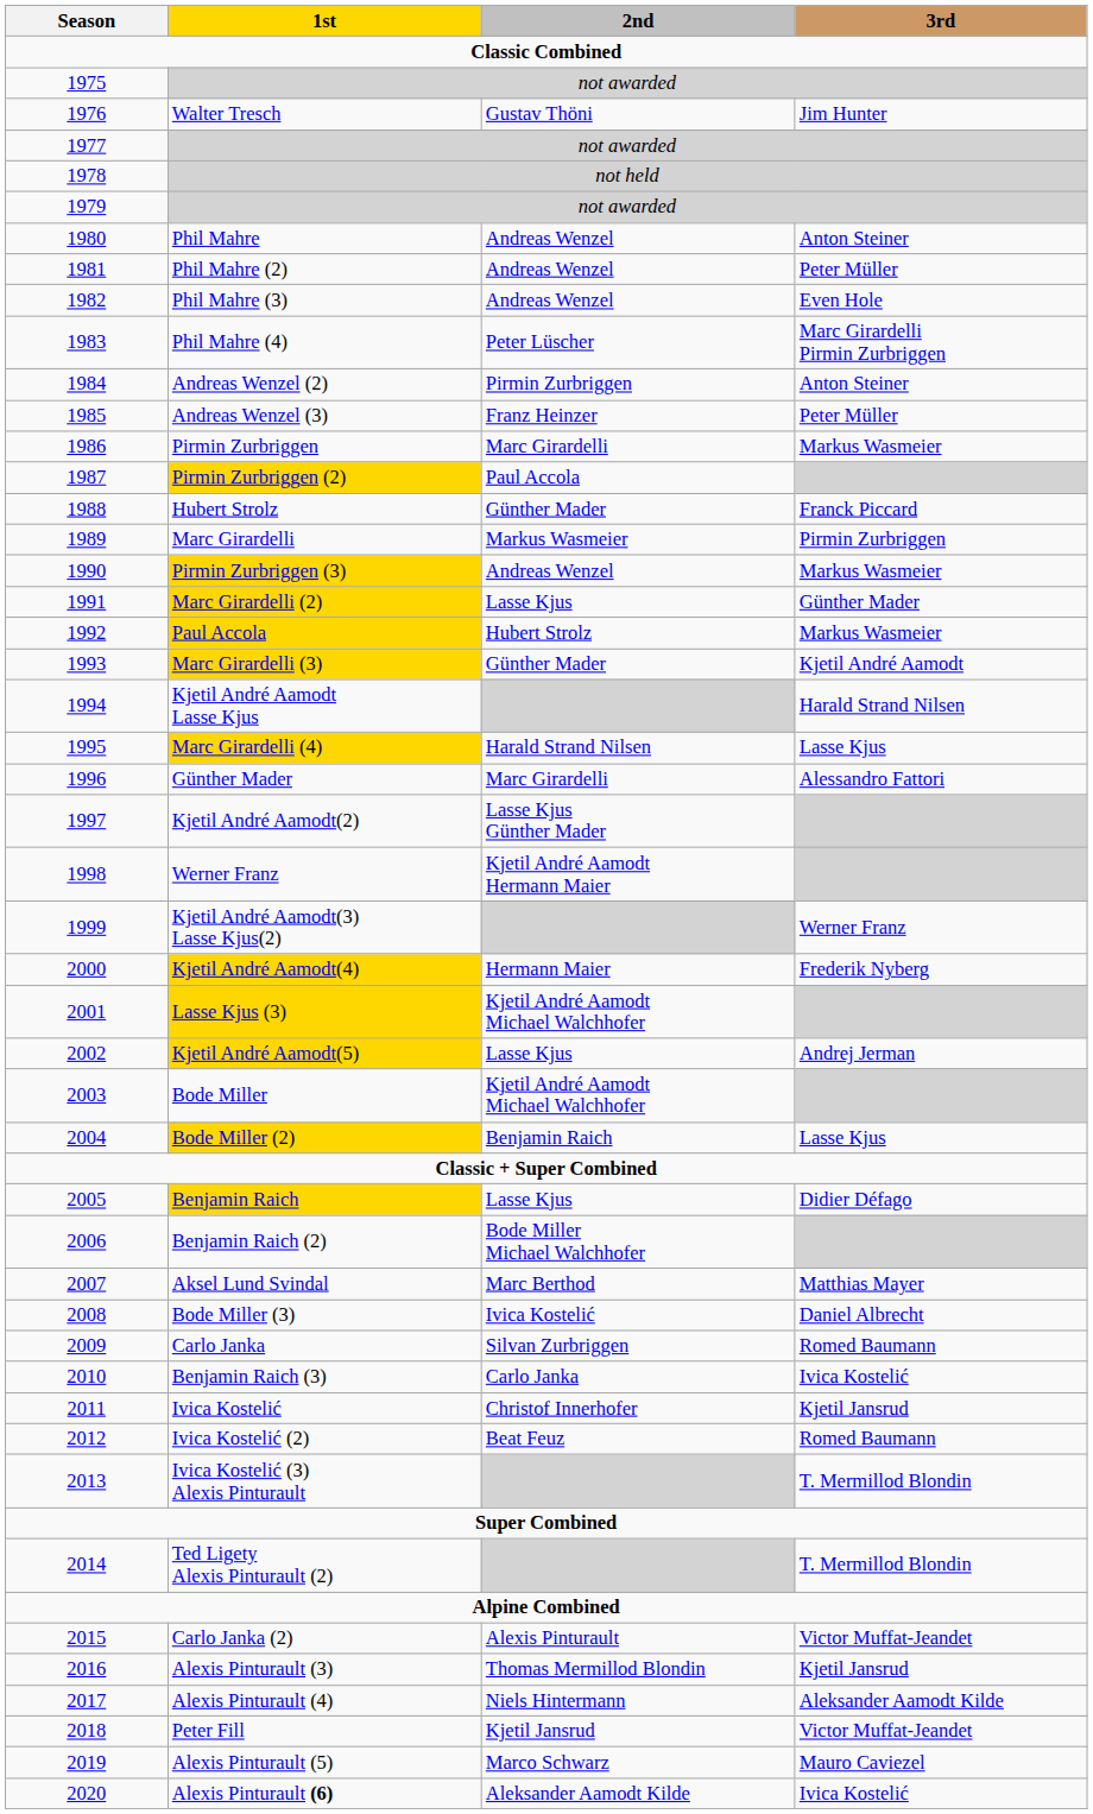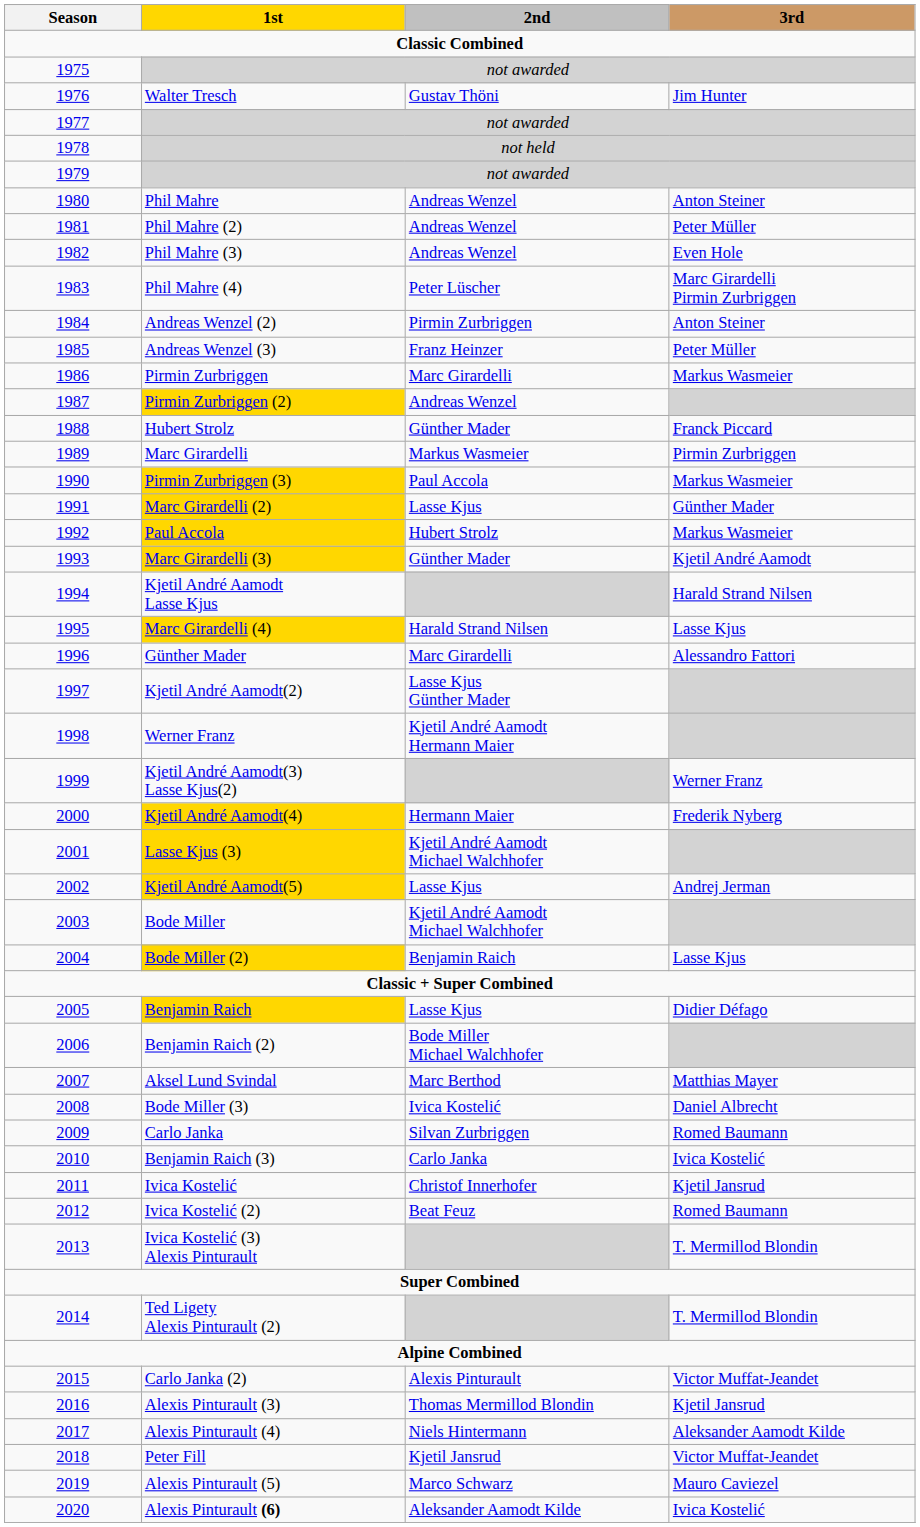Pirmin Zurbriggen (2) | 2nd: Paul Accola -> Andreas Wenzel
Pirmin Zurbriggen (3) | 2nd: Andreas Wenzel -> Paul Accola
